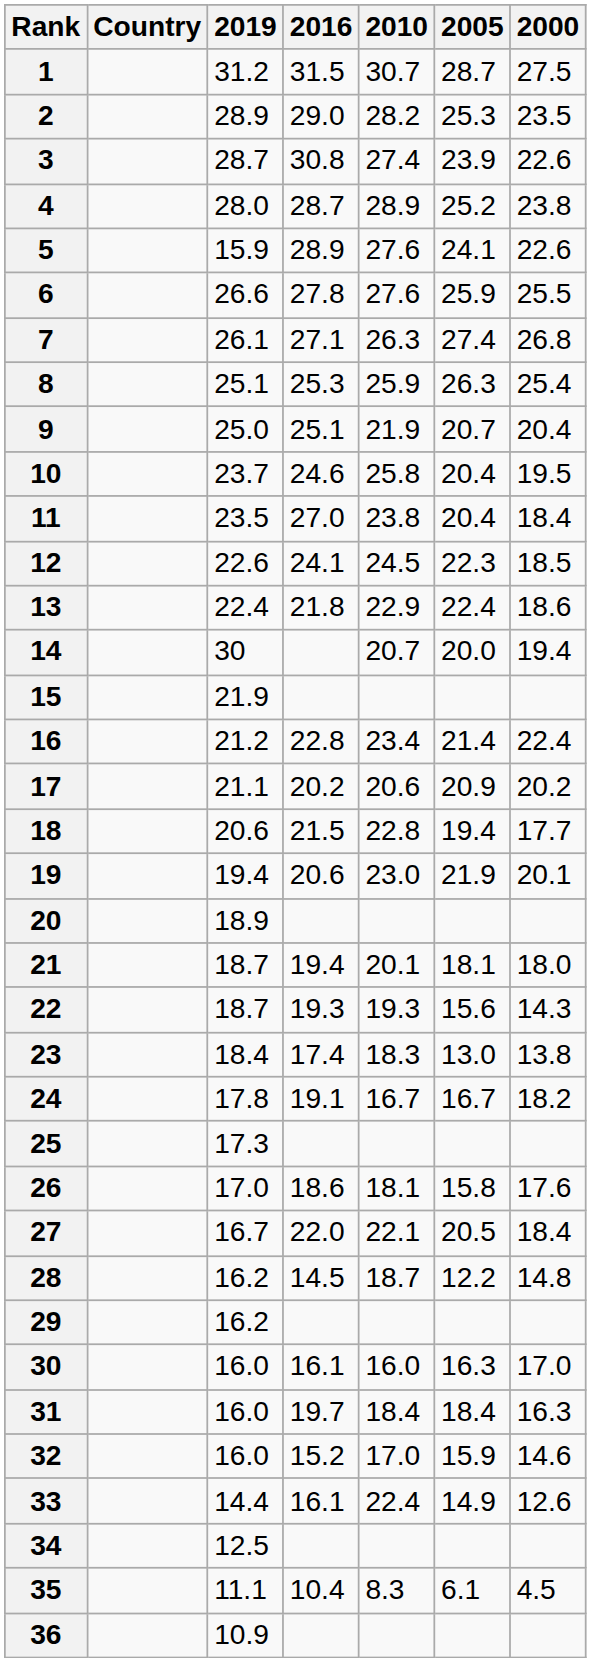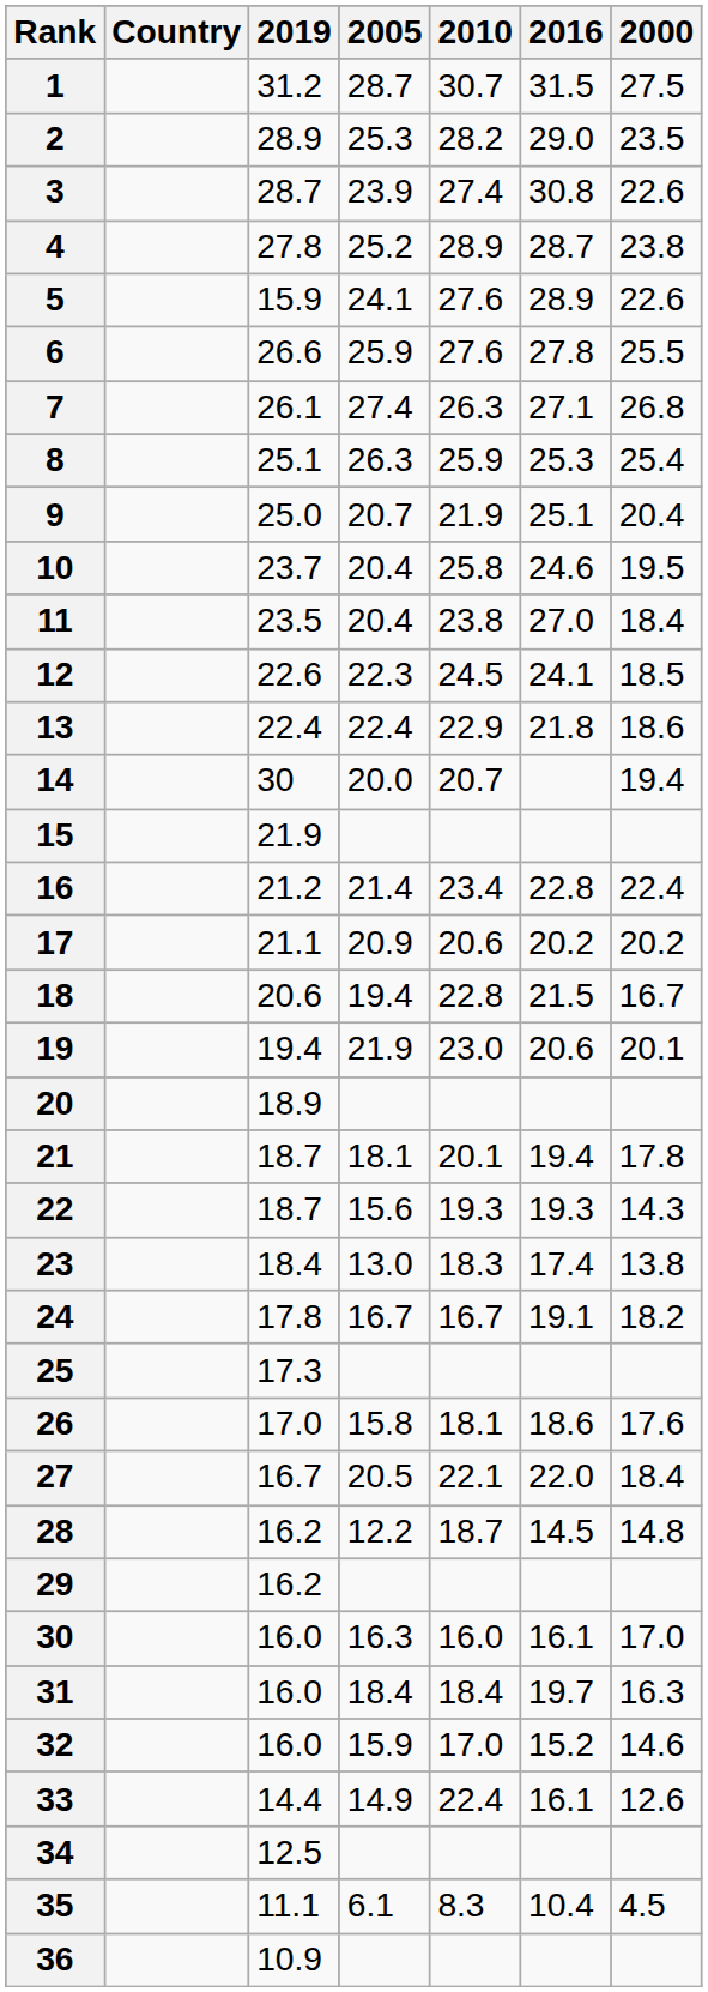columns swapped: 2016 <-> 2005
4 | 2019: 28.0 -> 27.8
18 | 2000: 17.7 -> 16.7
21 | 2000: 18.0 -> 17.8
